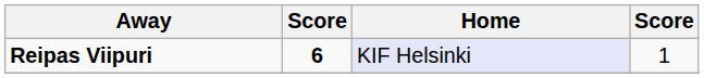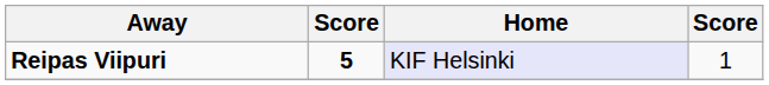Reipas Viipuri | column 2: 6 -> 5
